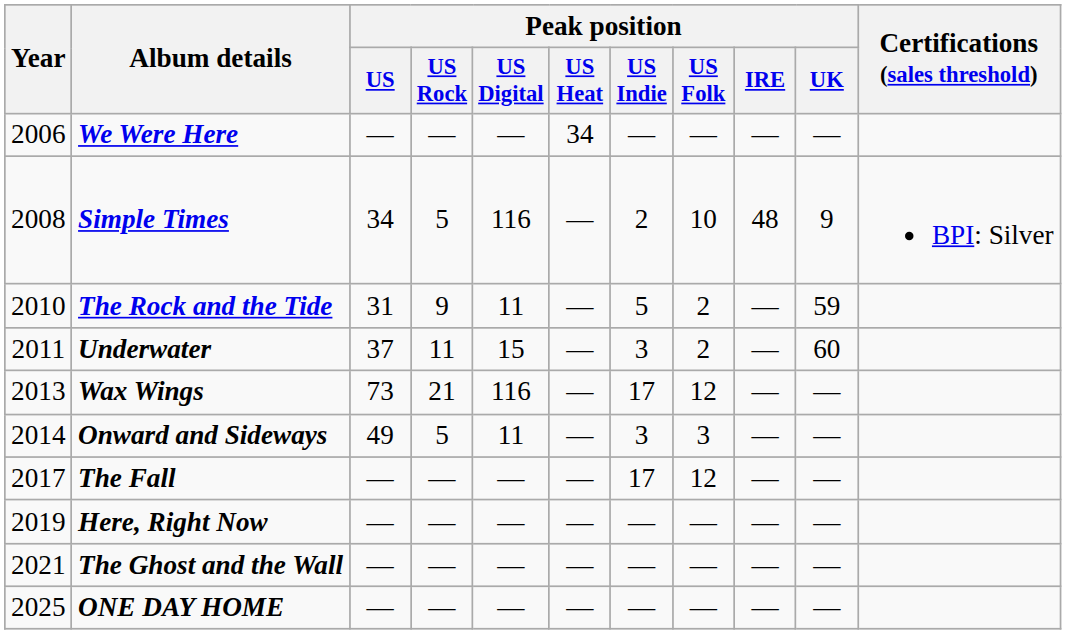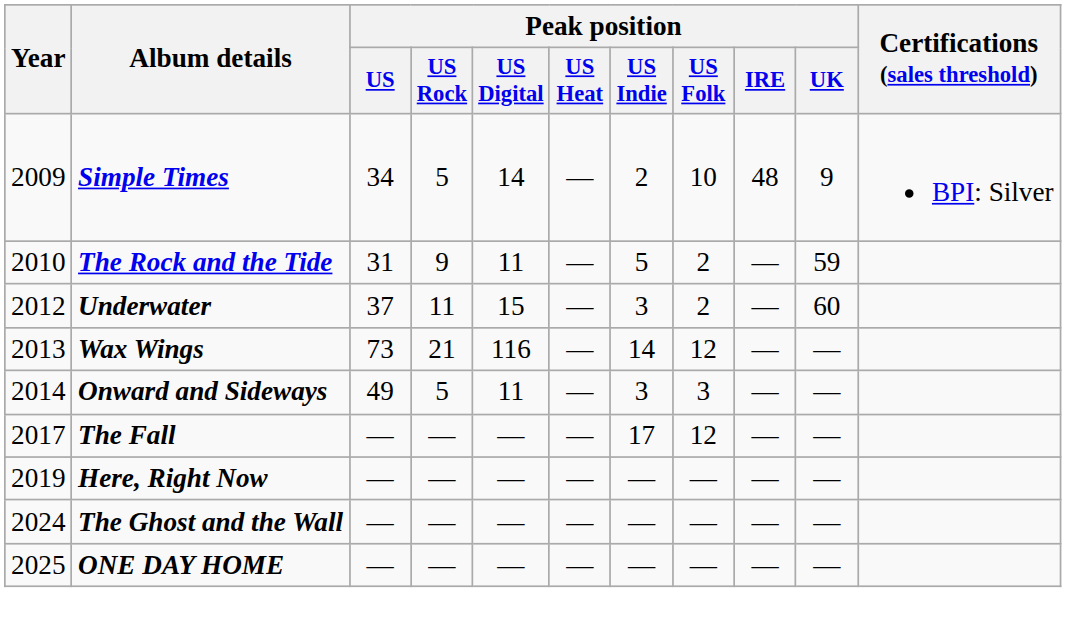- row: 2006 | We Were Here | — | — | — | 34 | — | — | — | —
Simple Times | Year: 2008 -> 2009
Simple Times | Peak position / US Digital: 116 -> 14
Underwater | Year: 2011 -> 2012
Wax Wings | Peak position / US Indie: 17 -> 14
The Ghost and the Wall | Year: 2021 -> 2024
